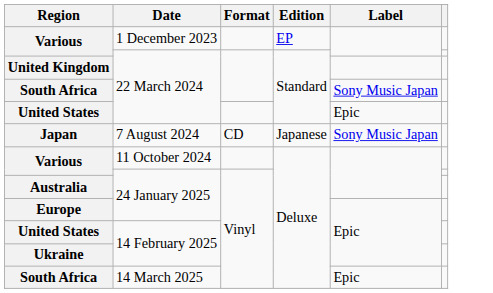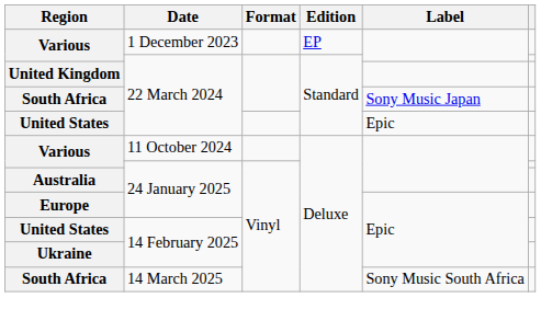- row: Japan | 7 August 2024 | CD | Japanese | Sony Music Japan
South Africa / 14 March 2025 | Label: Epic -> Sony Music South Africa
